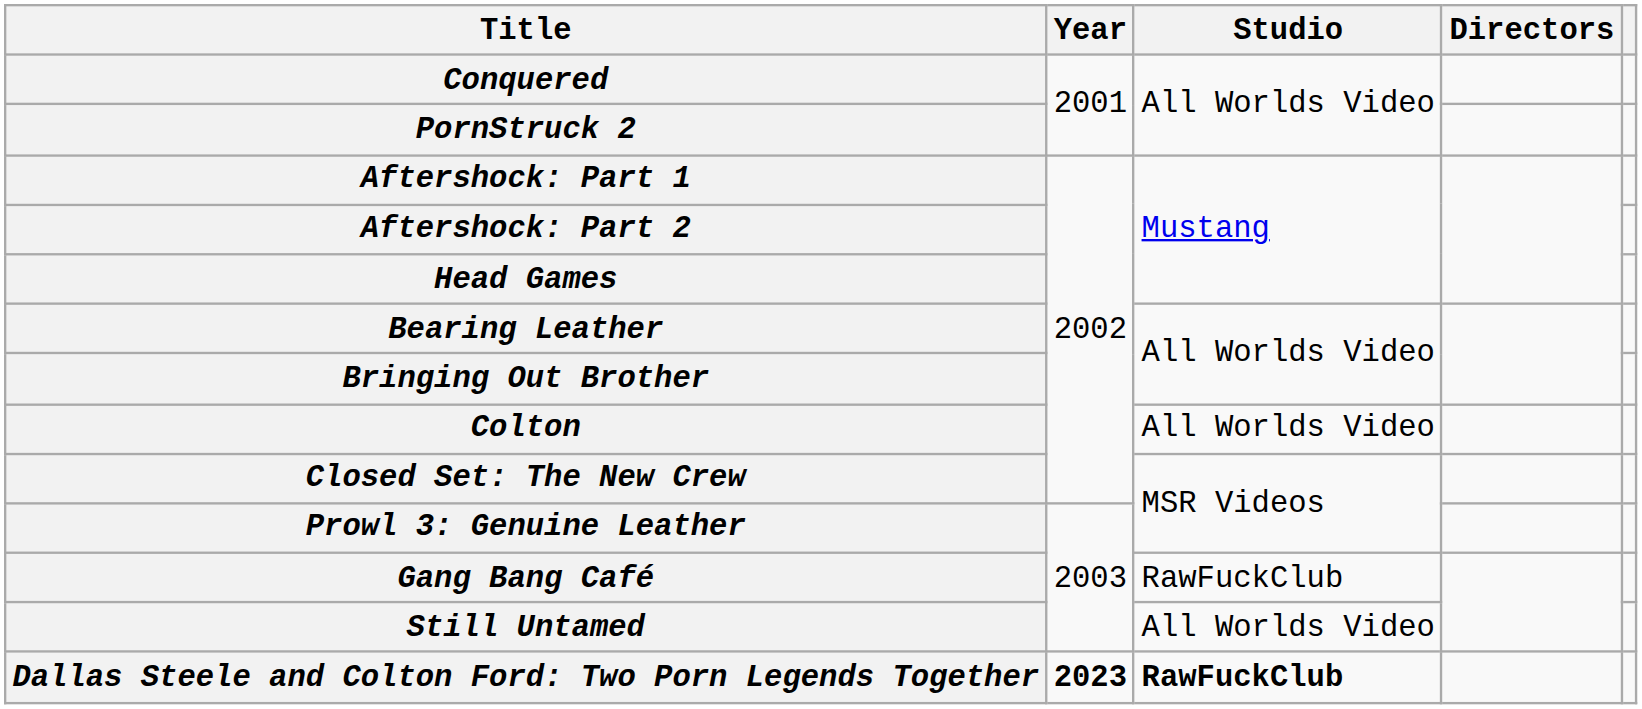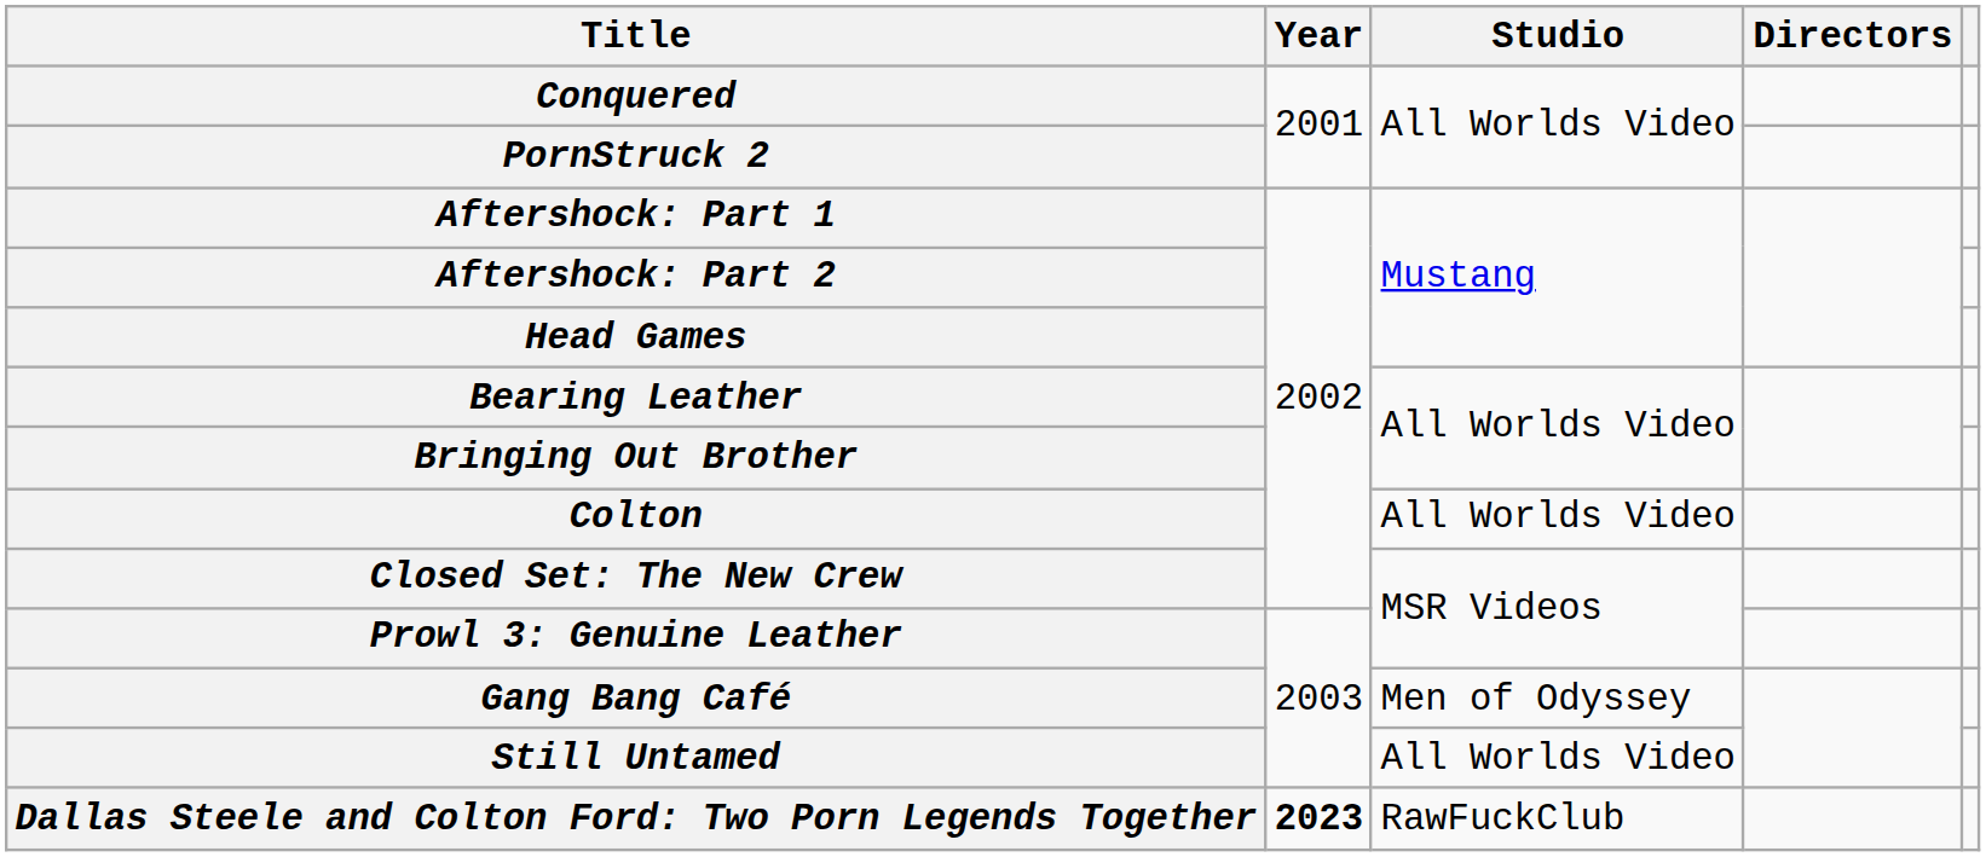Gang Bang Café | Studio: RawFuckClub -> Men of Odyssey
Dallas Steele and Colton Ford: Two Porn Legends Together | Studio: bold -> normal
